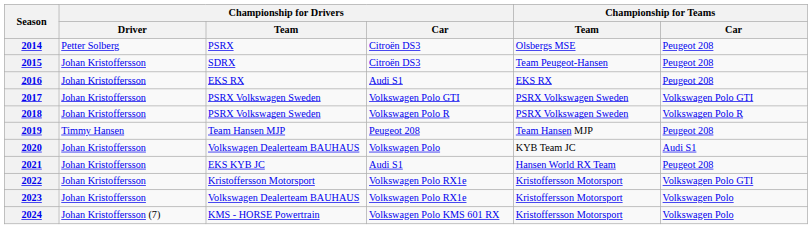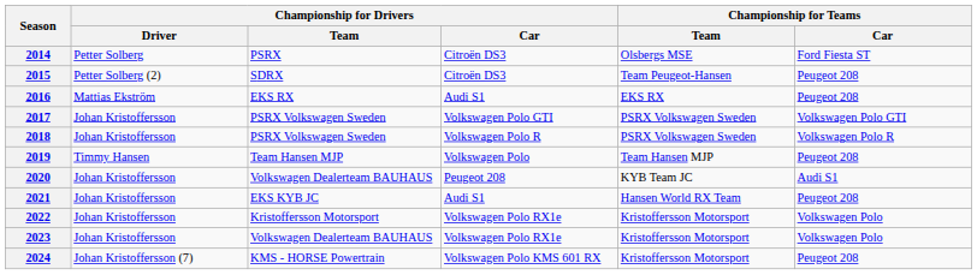2014 | Championship for Teams / Car: Peugeot 208 -> Ford Fiesta ST
2015 | Championship for Drivers / Driver: Johan Kristoffersson -> Petter Solberg (2)
2016 | Championship for Drivers / Driver: Johan Kristoffersson -> Mattias Ekström
2019 | Championship for Drivers / Car: Peugeot 208 -> Volkswagen Polo
2020 | Championship for Drivers / Car: Volkswagen Polo -> Peugeot 208
2022 | Championship for Teams / Car: Volkswagen Polo GTI -> Volkswagen Polo
2024 | Championship for Teams / Car: Volkswagen Polo -> Peugeot 208
